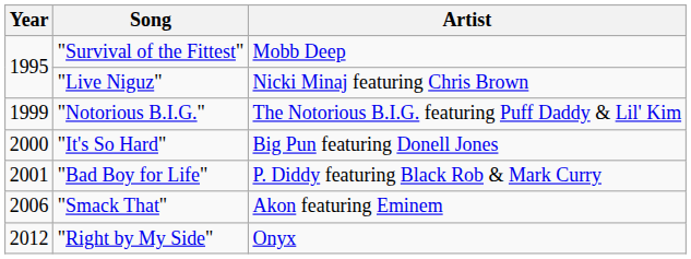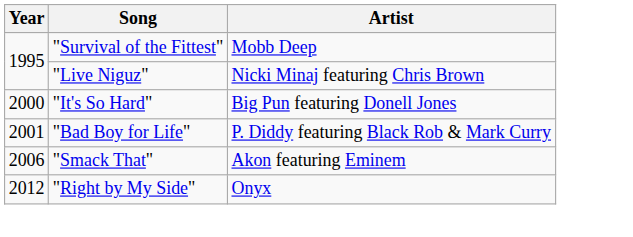- row: 1999 | "Notorious B.I.G." | The Notorious B.I.G. featuring Puff Daddy & Lil' Kim
